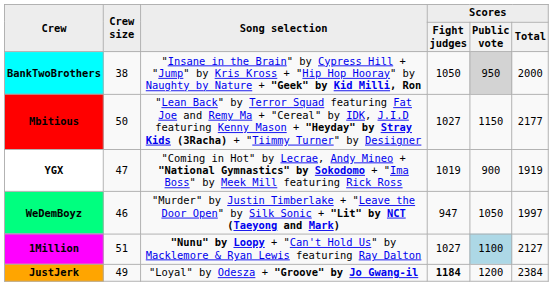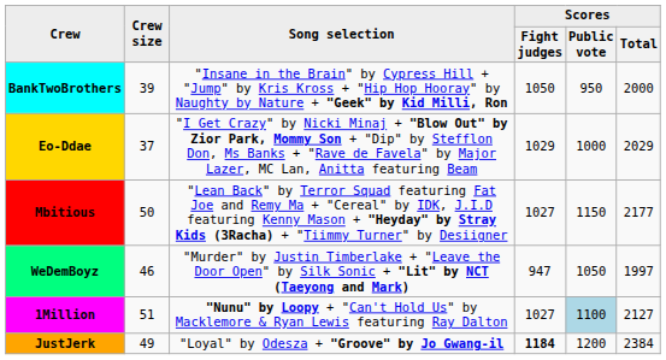BankTwoBrothers | Crew size: 38 -> 39
BankTwoBrothers | Scores / Public vote: lightgrey background -> no background
+ row: Eo-Ddae | 37 | "I Get Crazy" by Nicki Minaj + "Blow Out" by Zior Park, Mommy Son + "Dip" by Stefflon Don, Ms Banks + "Rave de Favela" by Major Lazer, MC Lan, Anitta featuring Beam | 1029 | 1000 | 2029
- row: YGX | 47 | "Coming in Hot" by Lecrae, Andy Mineo + "National Gymnastics" by Sokodomo + "Ima Boss" by Meek Mill featuring Rick Ross | 1019 | 900 | 1919
